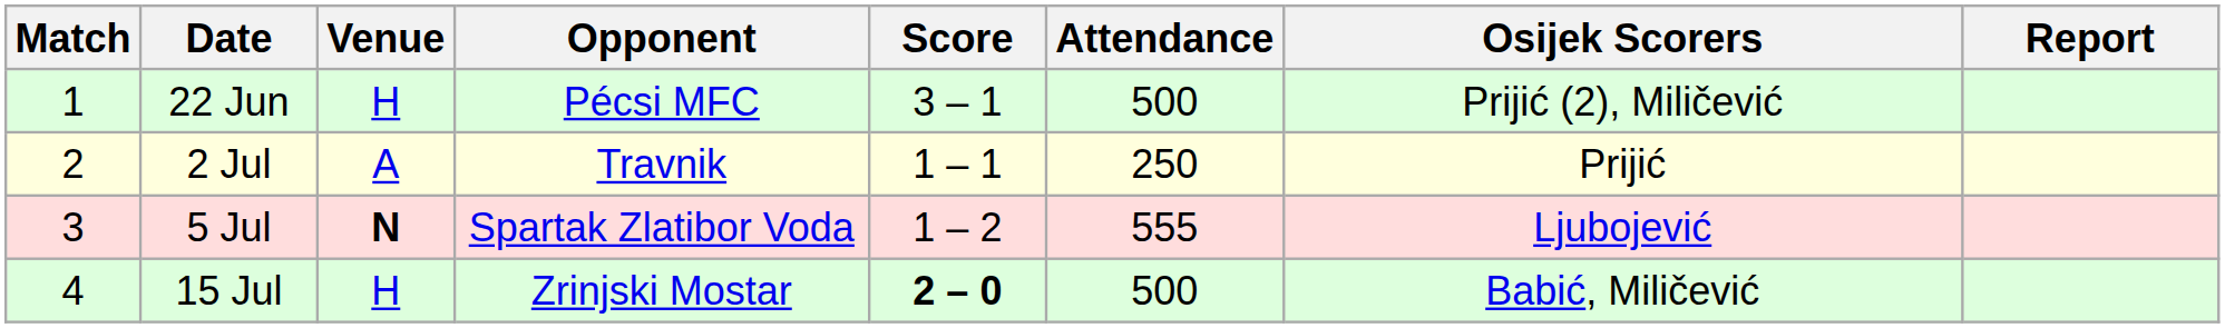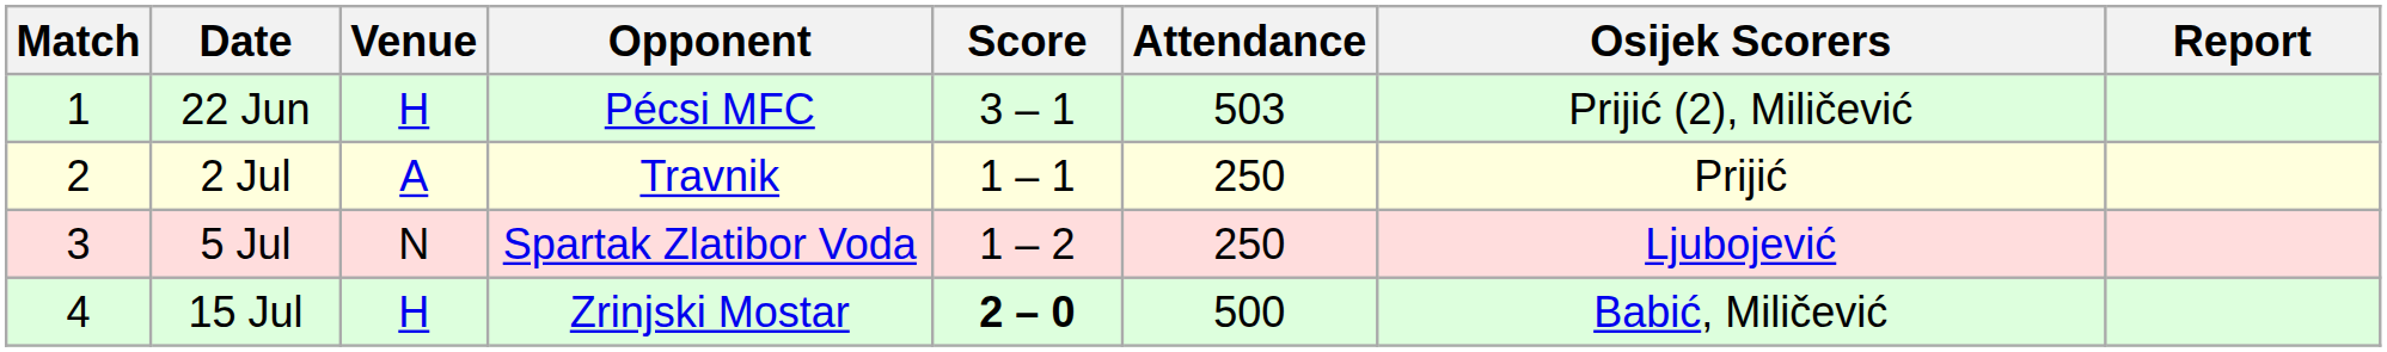22 Jun | Attendance: 500 -> 503
5 Jul | Venue: bold -> normal
5 Jul | Attendance: 555 -> 250
